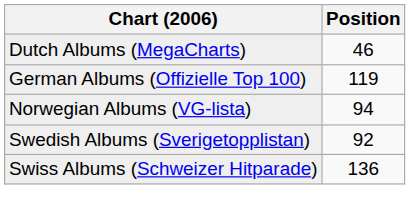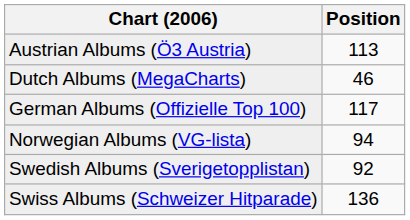+ row: Austrian Albums (Ö3 Austria) | 113
German Albums (Offizielle Top 100) | Position: 119 -> 117
